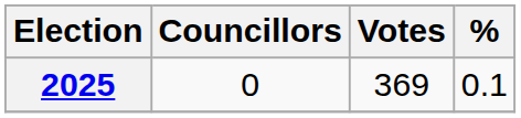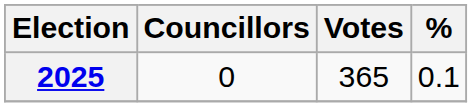2025 | Votes: 369 -> 365
